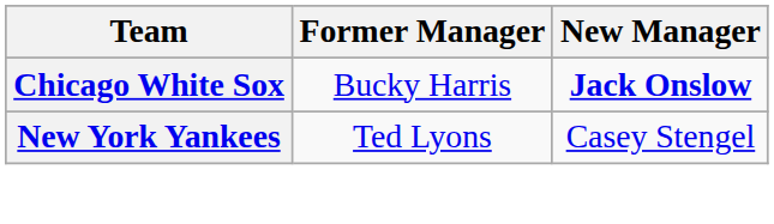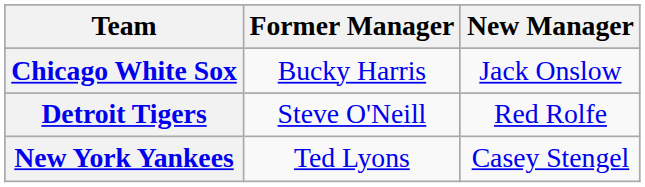Chicago White Sox | New Manager: bold -> normal
+ row: Detroit Tigers | Steve O'Neill | Red Rolfe
